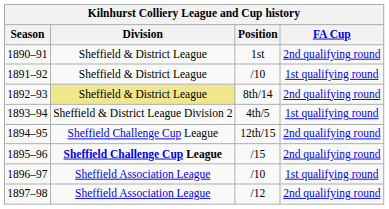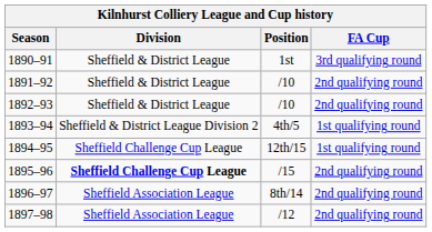1890–91 | FA Cup: 2nd qualifying round -> 3rd qualifying round
1891–92 | FA Cup: 1st qualifying round -> 2nd qualifying round
1892–93 | Division: khaki background -> no background
1892–93 | Position: 8th/14 -> /10
1894–95 | FA Cup: 2nd qualifying round -> 1st qualifying round
1896–97 | Position: /10 -> 8th/14
1896–97 | FA Cup: 1st qualifying round -> 2nd qualifying round
